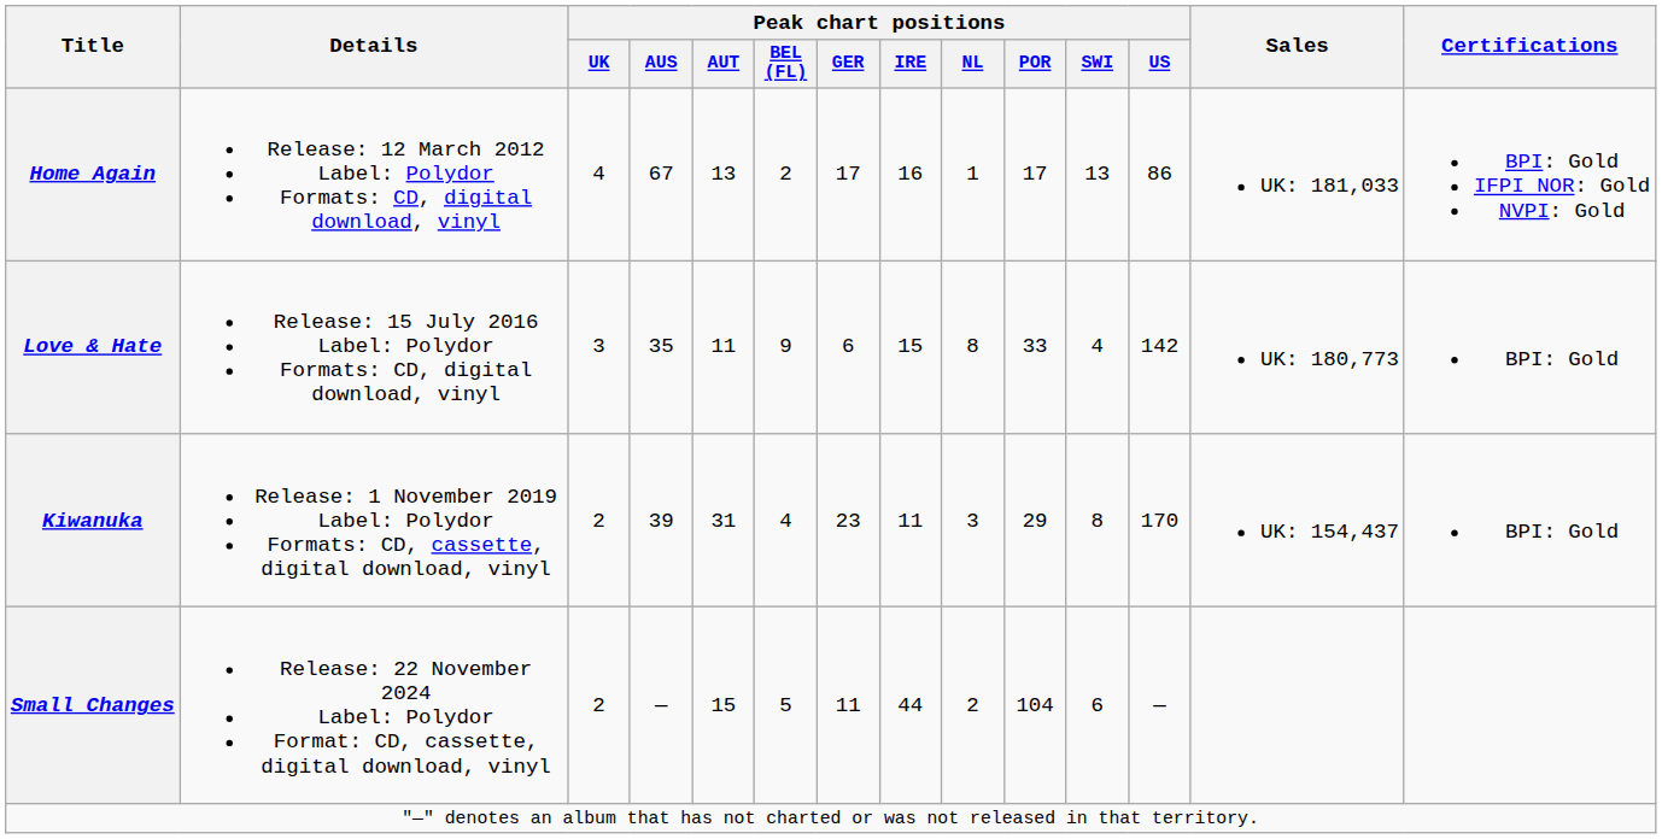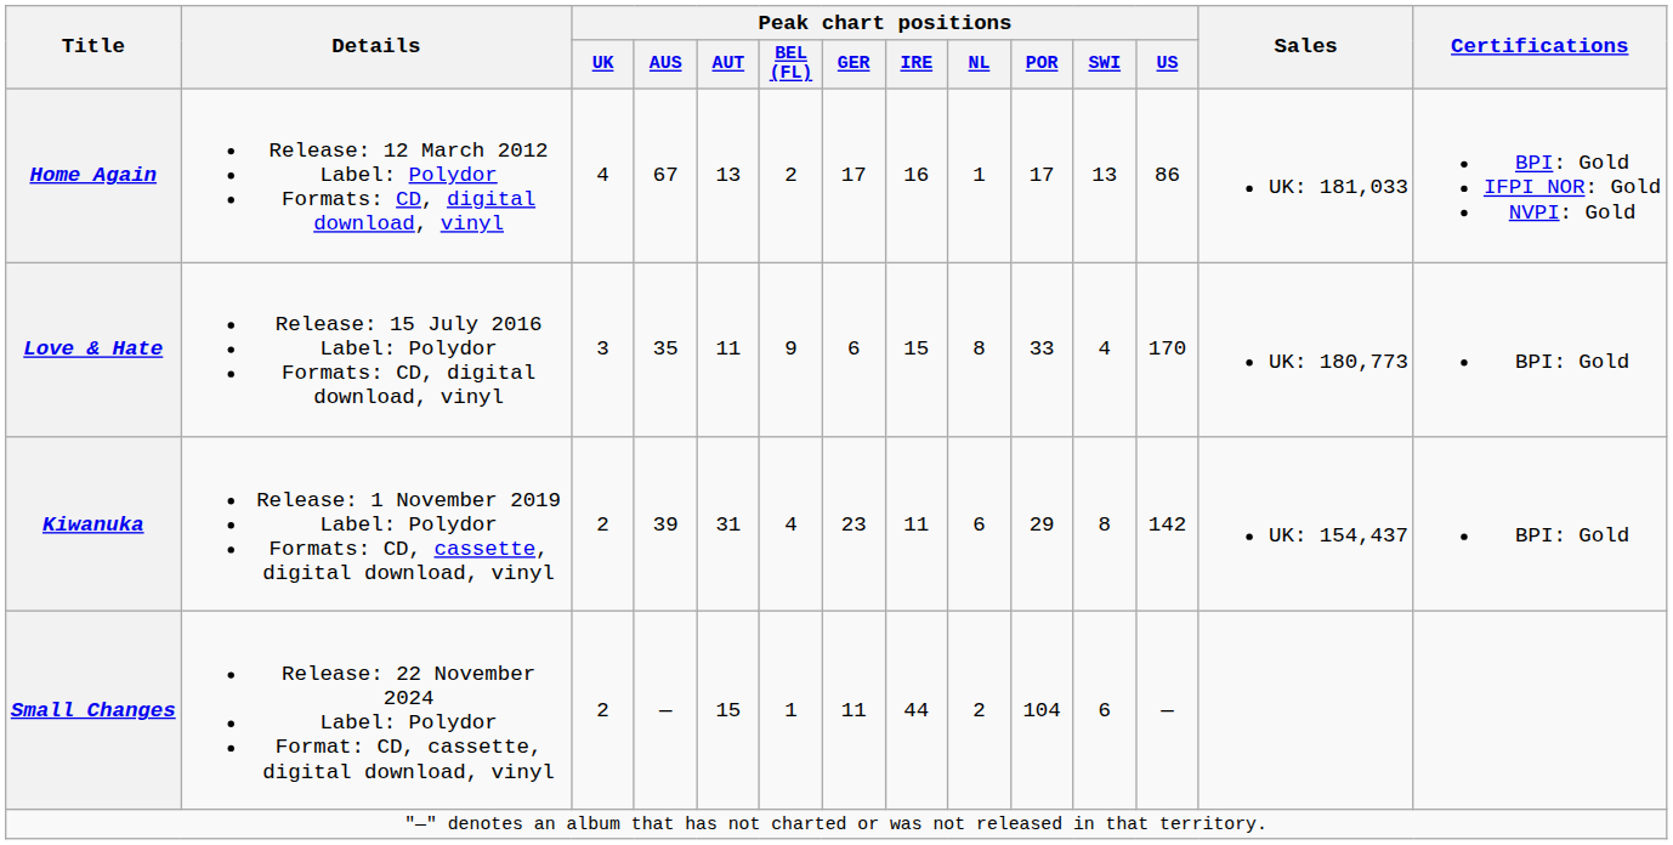Love & Hate | Peak chart positions / US: 142 -> 170
Kiwanuka | Peak chart positions / NL: 3 -> 6
Kiwanuka | Peak chart positions / US: 170 -> 142
Small Changes | Peak chart positions / BEL (FL): 5 -> 1
